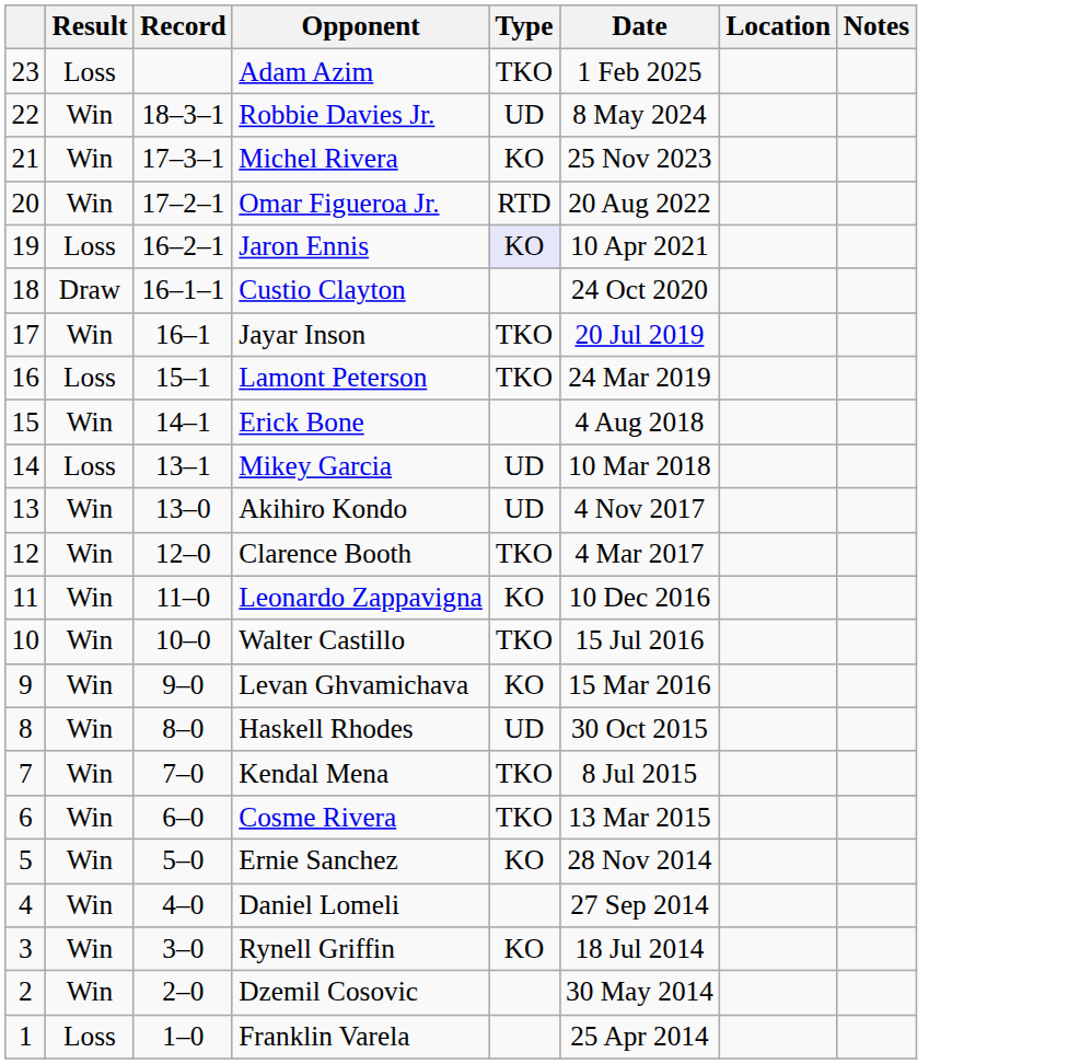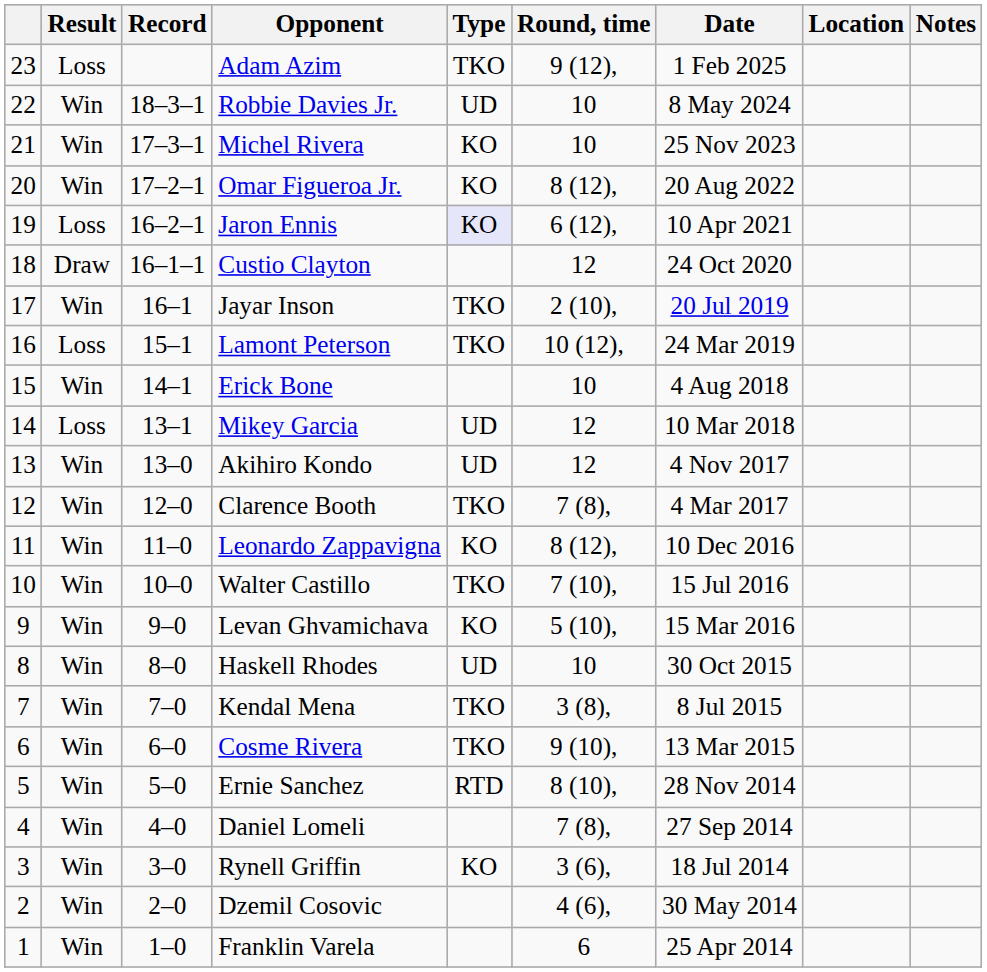+ column: Round, time | 9 (12), | 10 | 10 | 8 (12), | 6 (12), | 12 | 2 (10), | 10 (12), | 10 | 12 | 12 | 7 (8), | 8 (12), | 7 (10), | 5 (10), | 10 | 3 (8), | 9 (10), | 8 (10), | 7 (8), | 3 (6), | 4 (6), | 6
Omar Figueroa Jr. | Type: RTD -> KO
Ernie Sanchez | Type: KO -> RTD
Franklin Varela | Result: Loss -> Win
